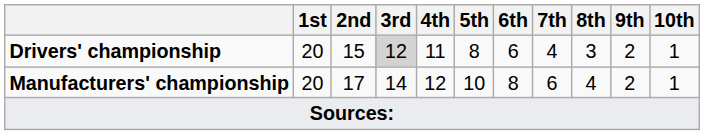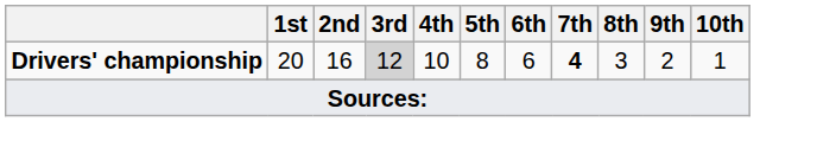Drivers' championship | 2nd: 15 -> 16
Drivers' championship | 4th: 11 -> 10
Drivers' championship | 7th: normal -> bold
- row: Manufacturers' championship | 20 | 17 | 14 | 12 | 10 | 8 | 6 | 4 | 2 | 1
